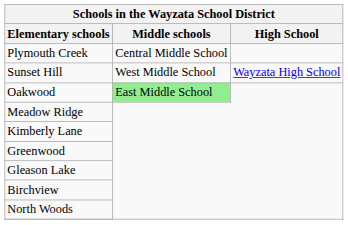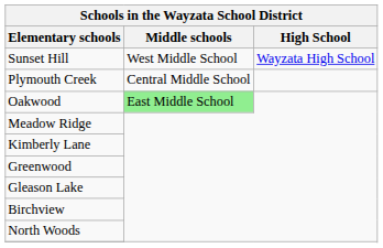rows swapped: Sunset Hill <-> Plymouth Creek
